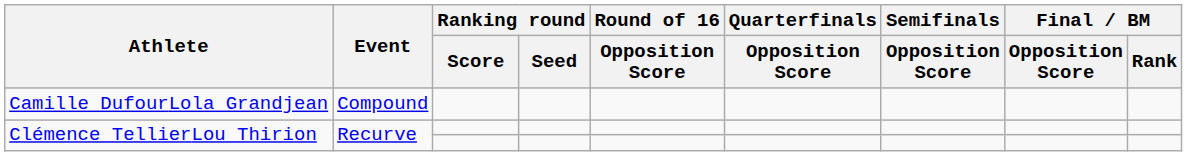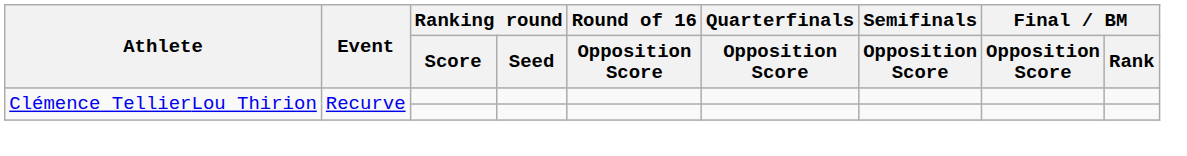- row: Camille DufourLola Grandjean | Compound
